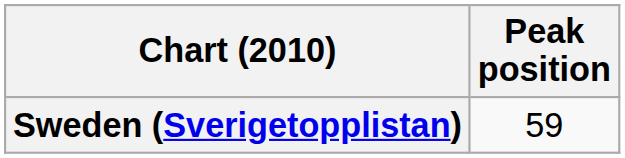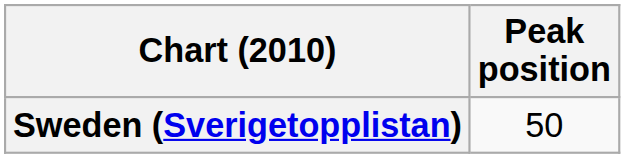Sweden (Sverigetopplistan) | Peak position: 59 -> 50
